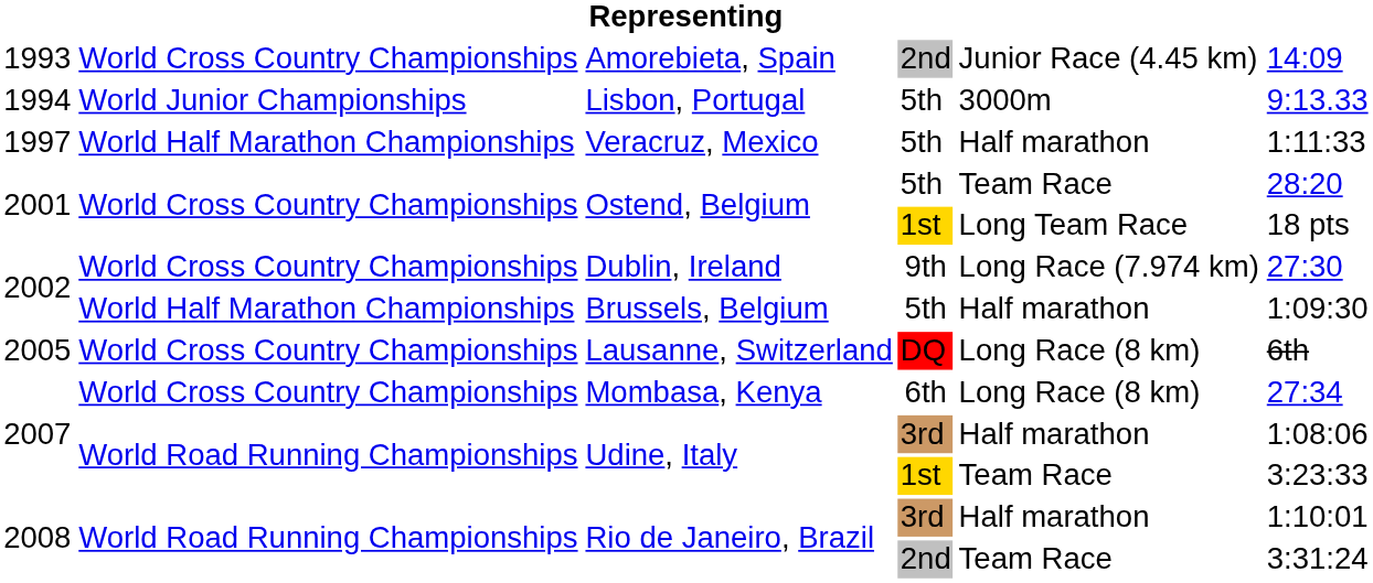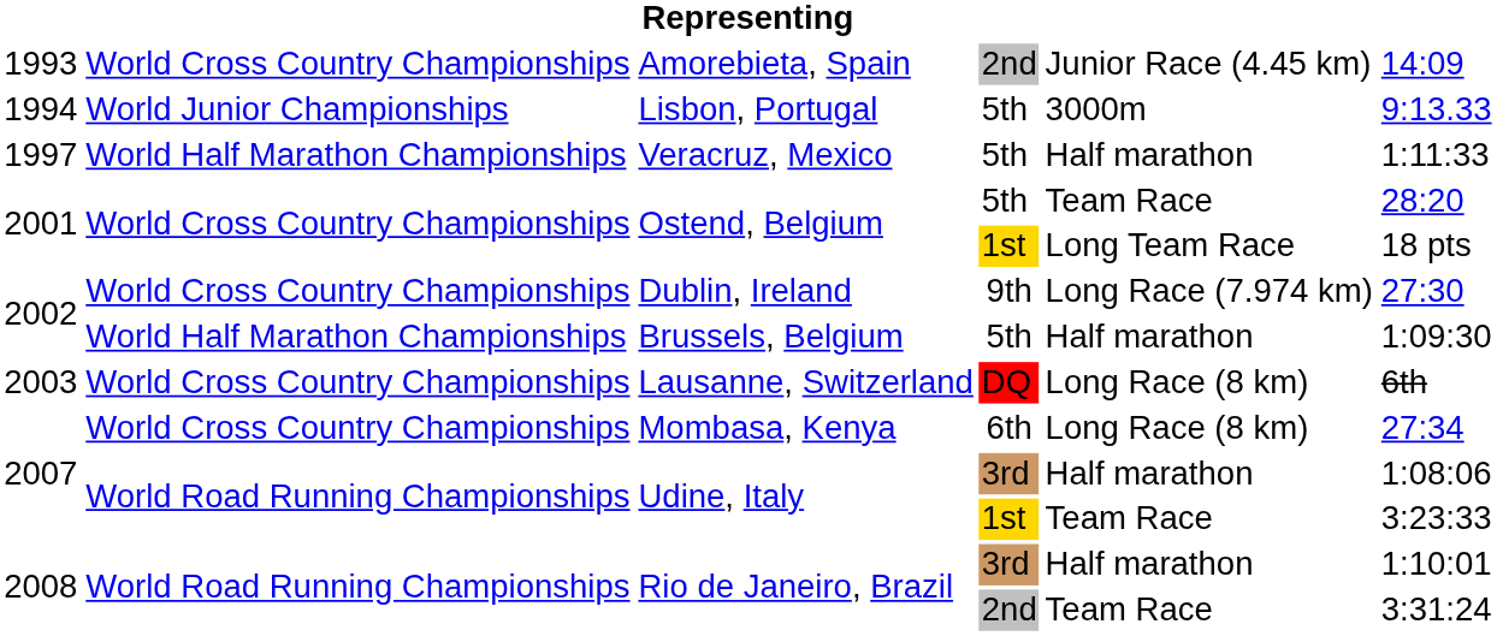Lausanne, Switzerland | column 1: 2005 -> 2003
